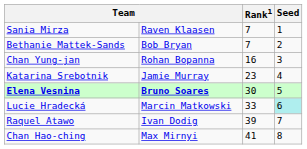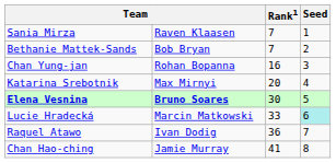Katarina Srebotnik | column 2: Jamie Murray -> Max Mirnyi
Katarina Srebotnik | Rank1: 23 -> 20
Raquel Atawo | Rank1: 39 -> 36
Chan Hao-ching | column 2: Max Mirnyi -> Jamie Murray
